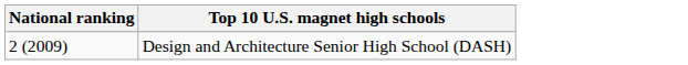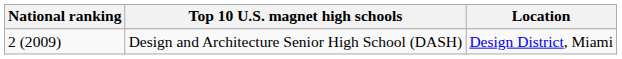+ column: Location | Design District, Miami
